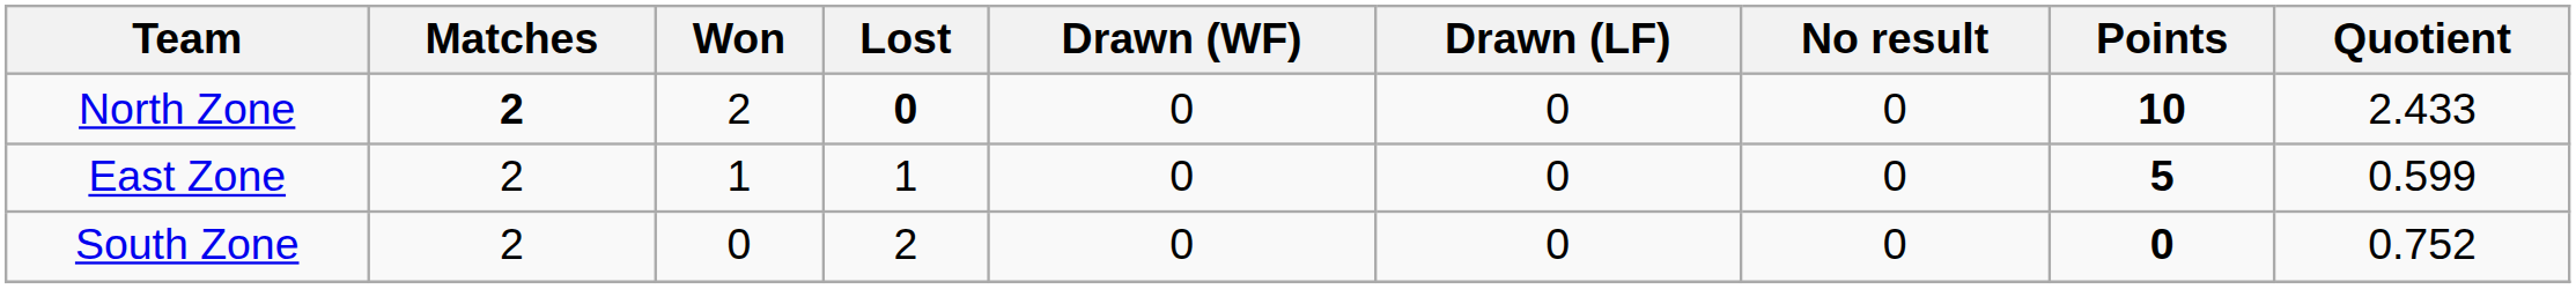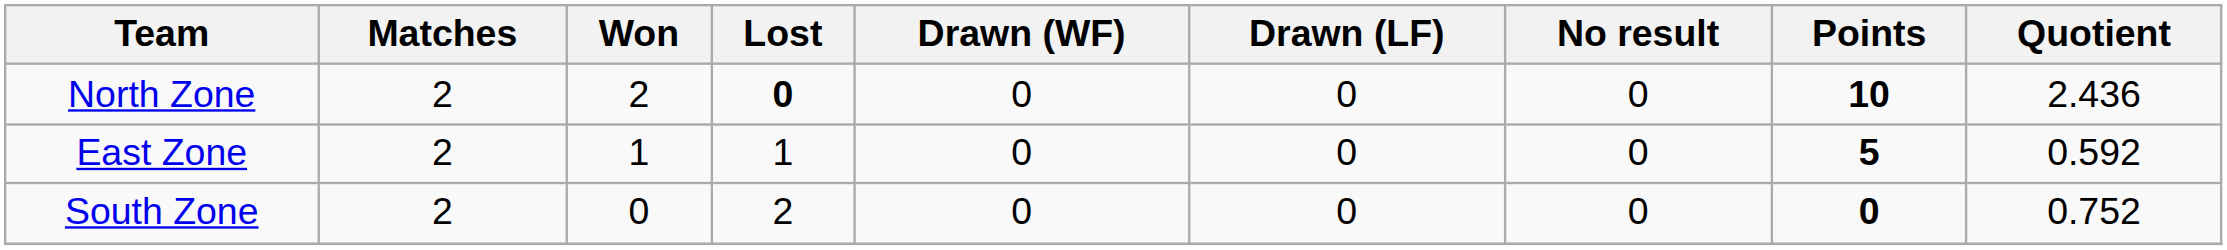North Zone | Matches: bold -> normal
North Zone | Quotient: 2.433 -> 2.436
East Zone | Quotient: 0.599 -> 0.592
